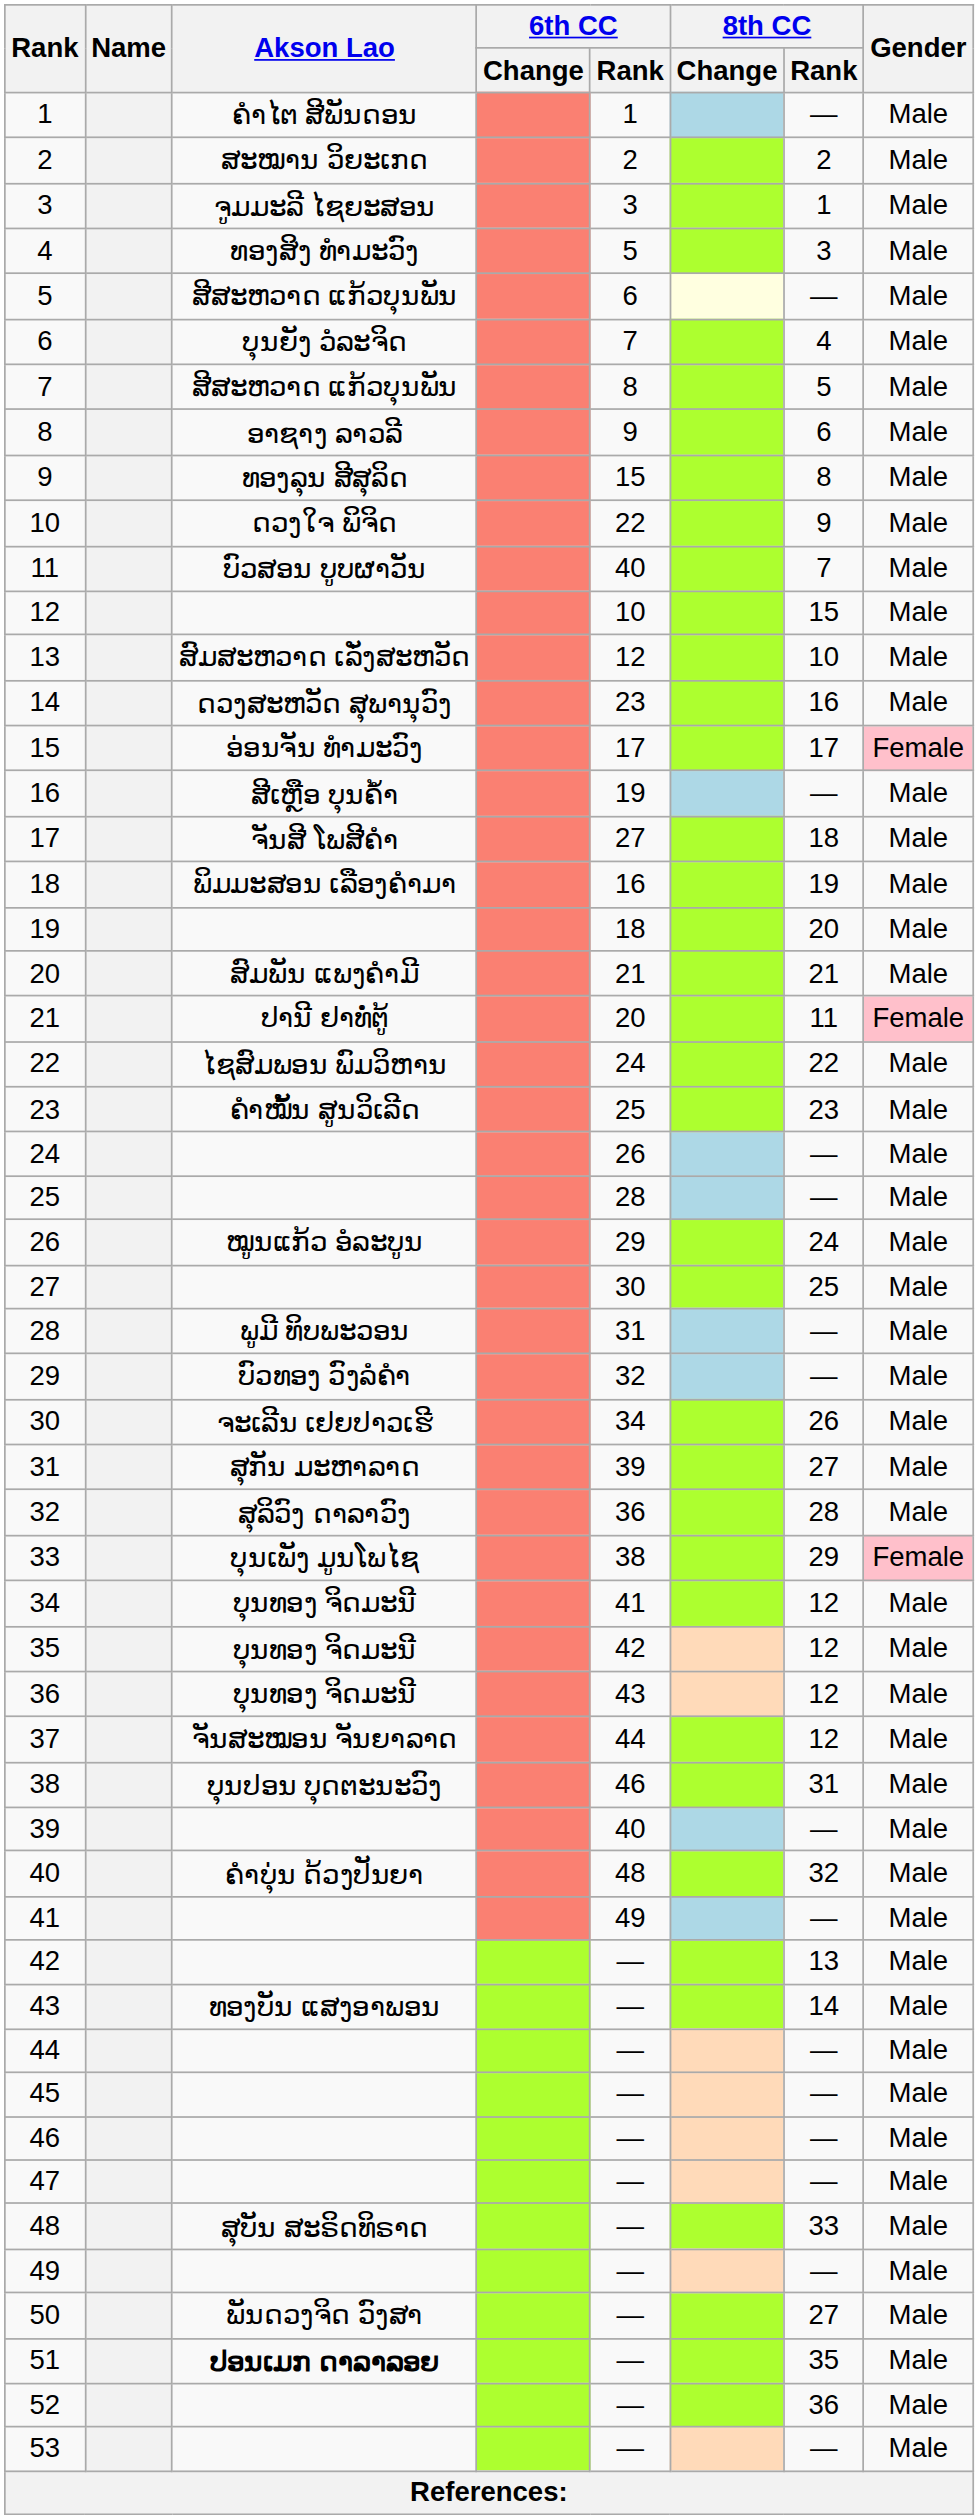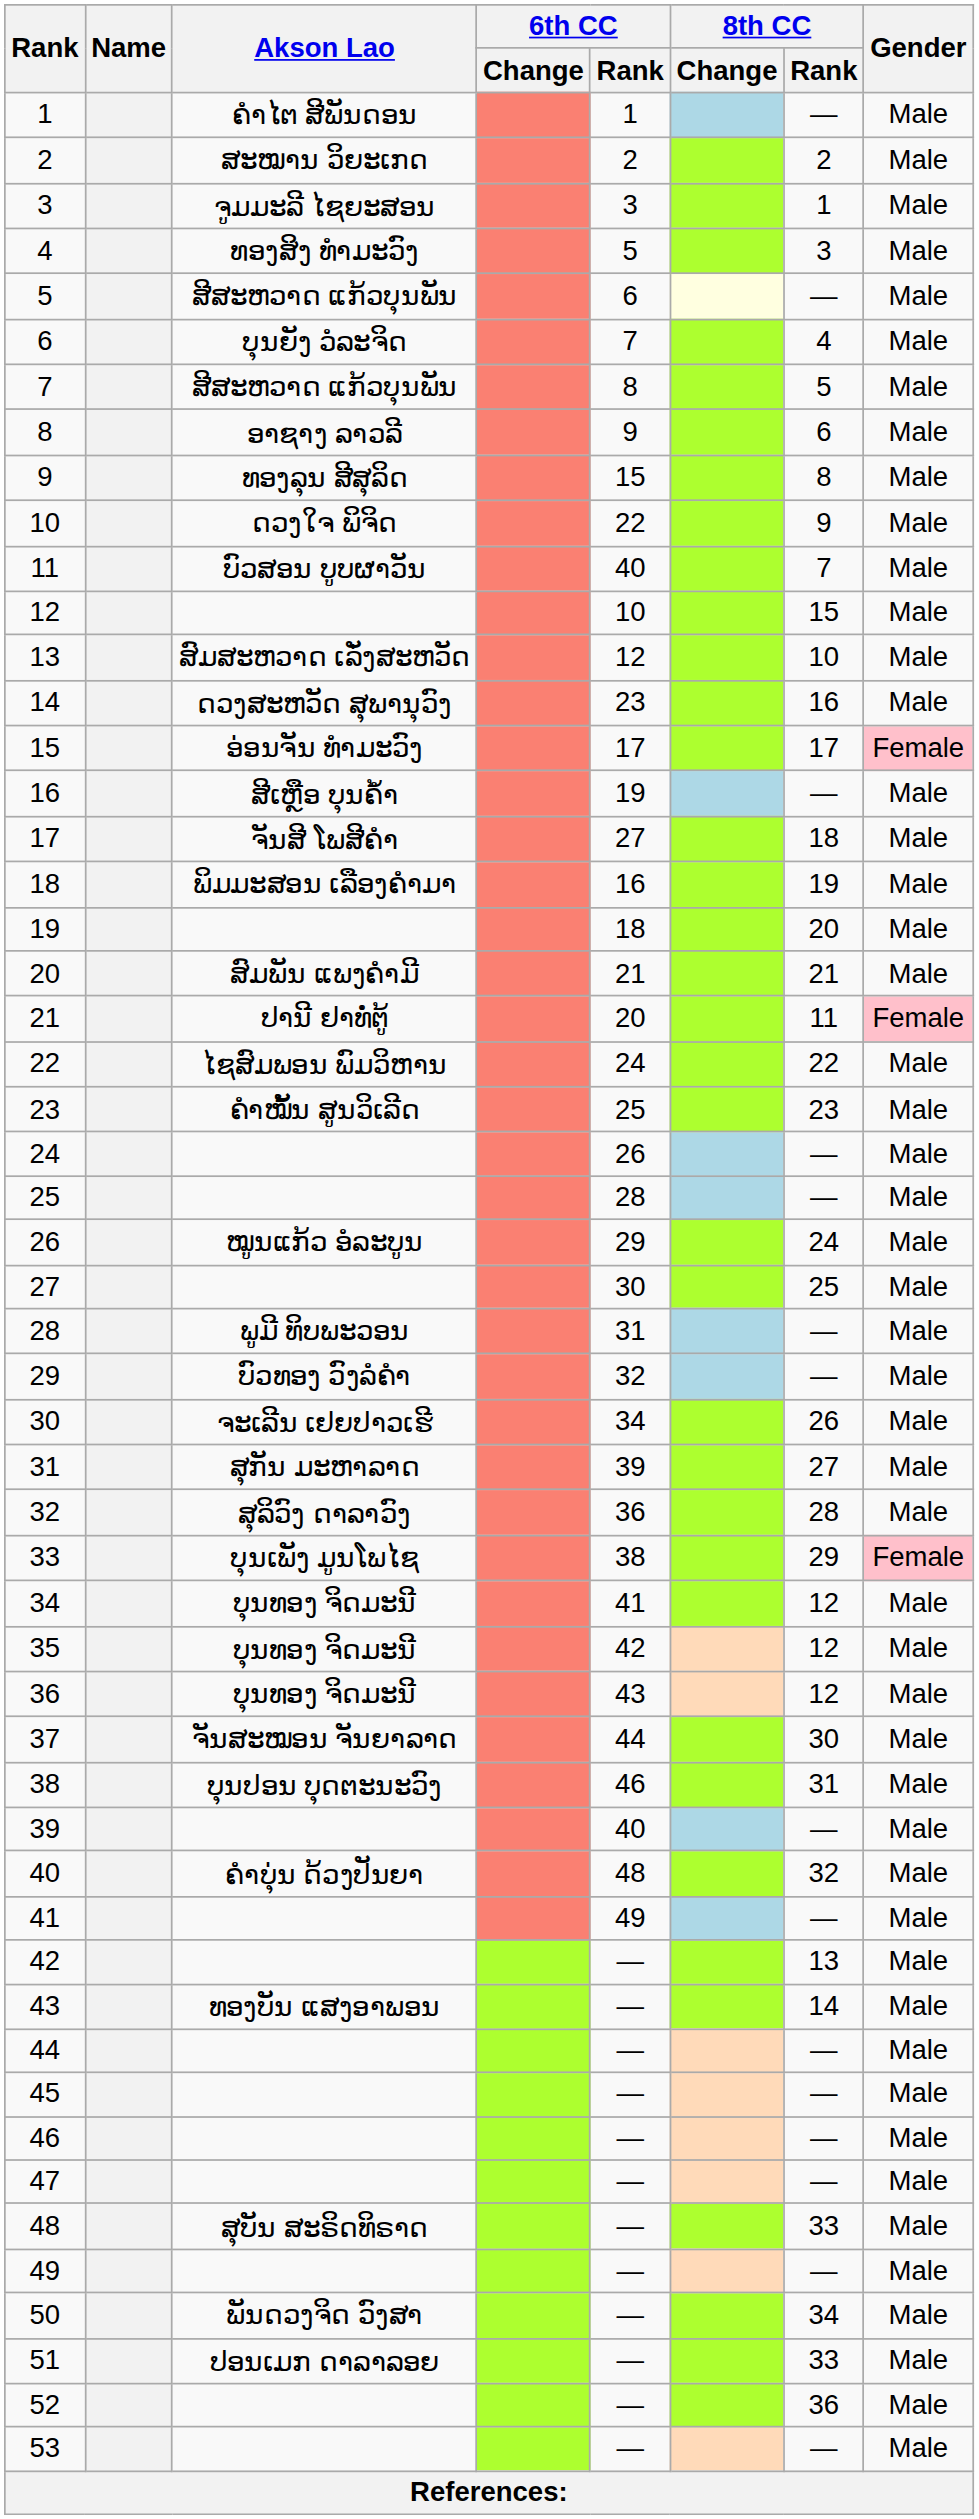37 | 8th CC / Rank: 12 -> 30
50 | 8th CC / Rank: 27 -> 34
51 | Akson Lao: bold -> normal
51 | 8th CC / Rank: 35 -> 33
